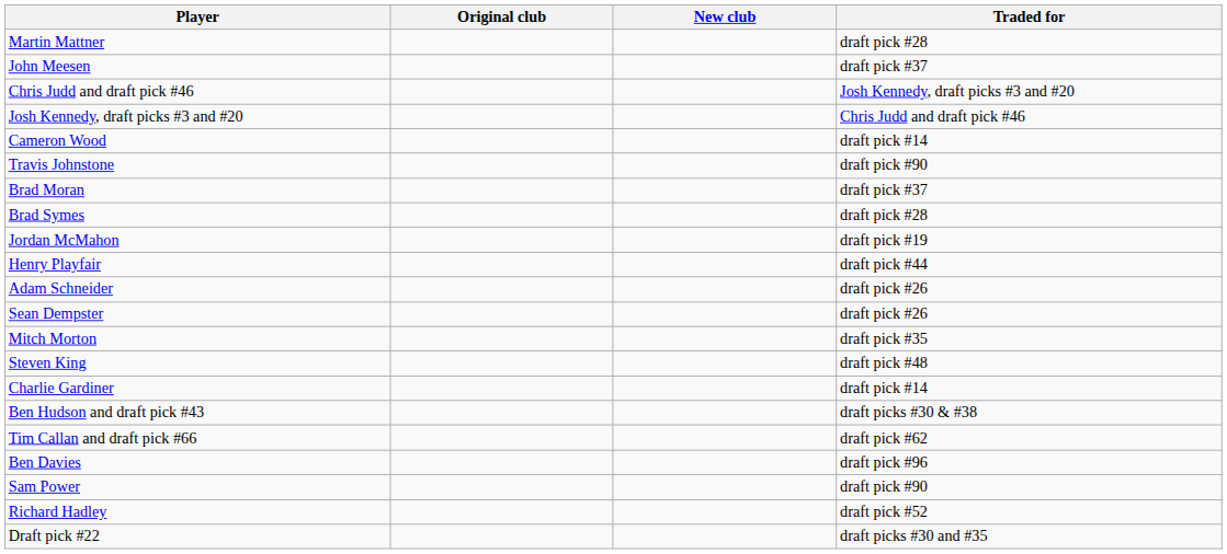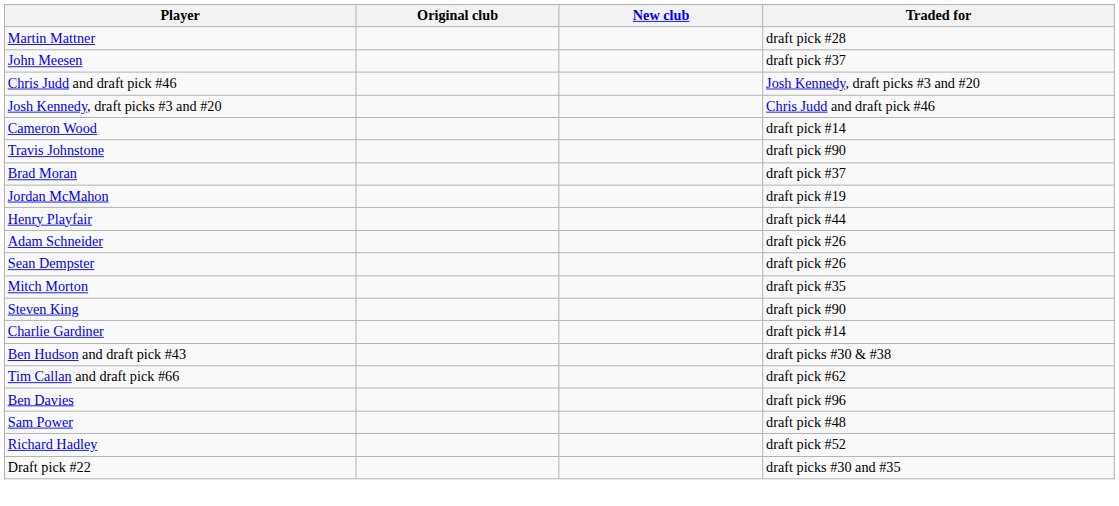- row: Brad Symes | draft pick #28
Steven King | Traded for: draft pick #48 -> draft pick #90
Sam Power | Traded for: draft pick #90 -> draft pick #48
